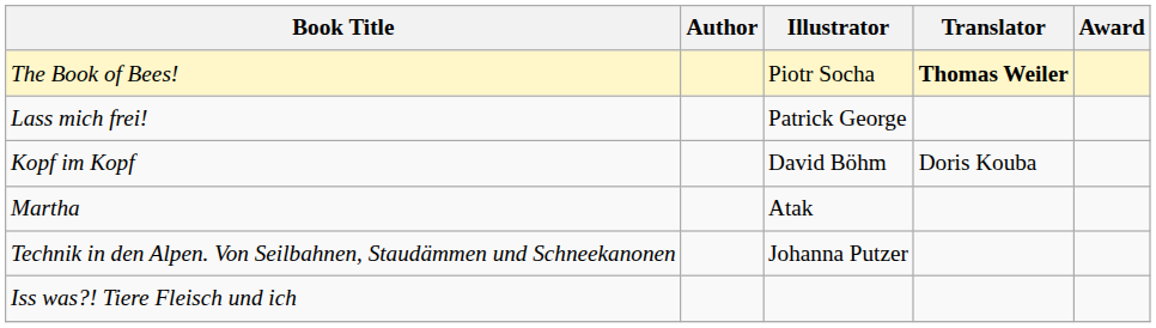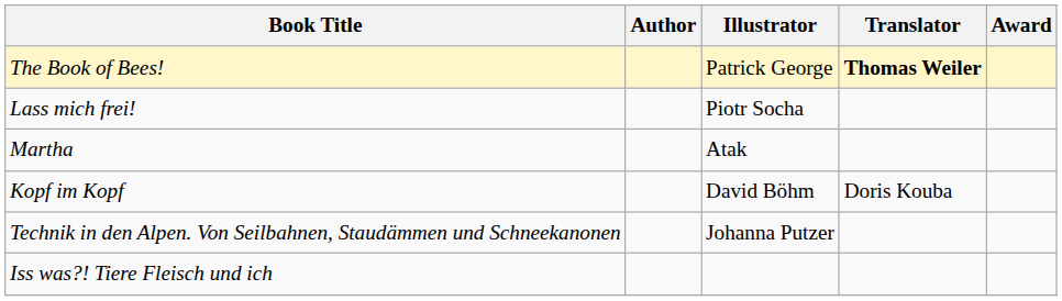The Book of Bees! | Illustrator: Piotr Socha -> Patrick George
Lass mich frei! | Illustrator: Patrick George -> Piotr Socha
rows swapped: Martha <-> Kopf im Kopf
